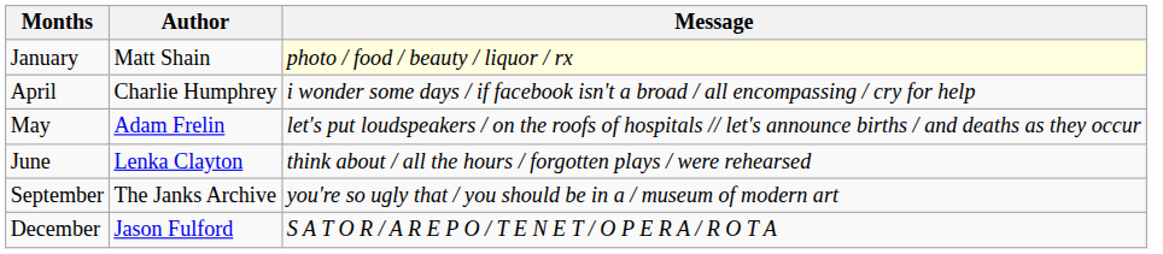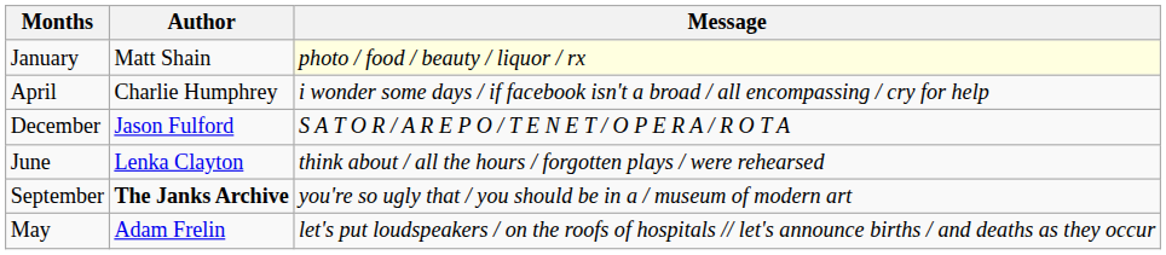rows swapped: May <-> December
September | Author: normal -> bold
